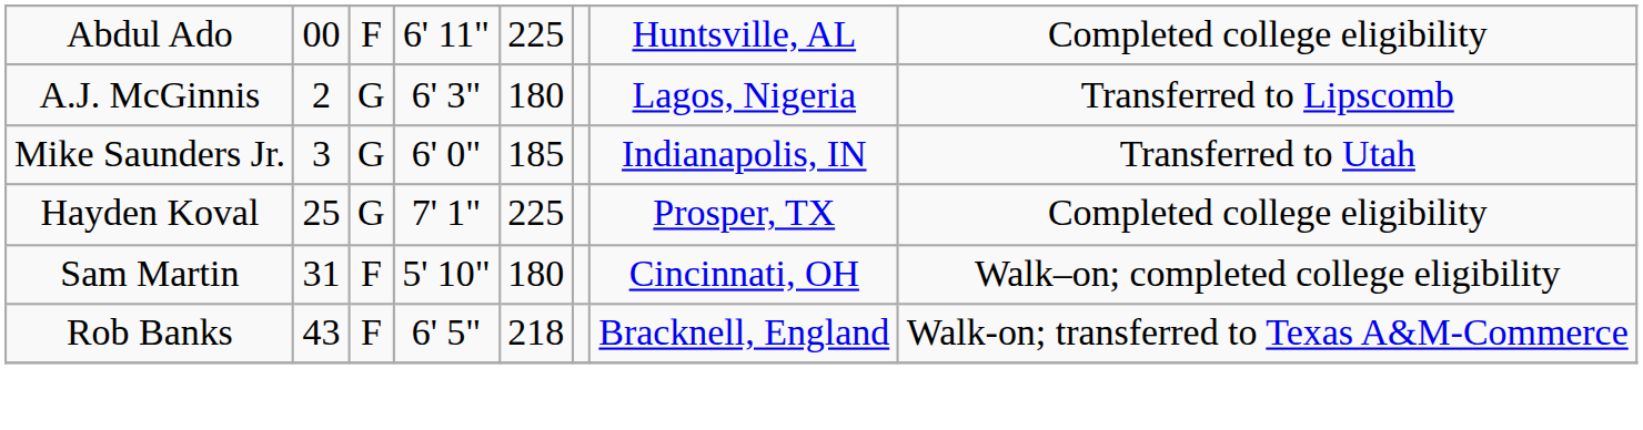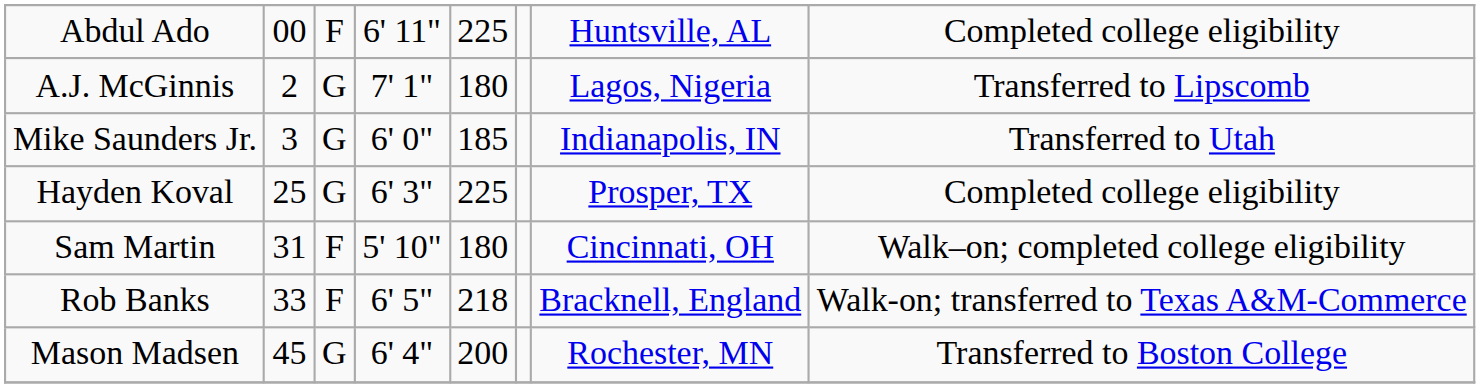A.J. McGinnis | column 4: 6' 3" -> 7' 1"
Hayden Koval | column 4: 7' 1" -> 6' 3"
Rob Banks | column 2: 43 -> 33
+ row: Mason Madsen | 45 | G | 6' 4" | 200 | Rochester, MN | Transferred to Boston College
